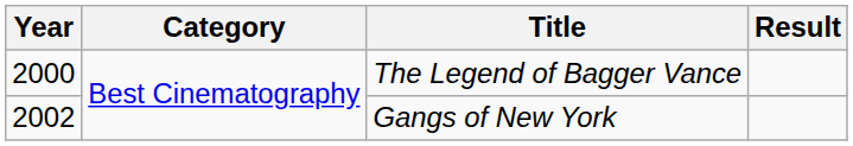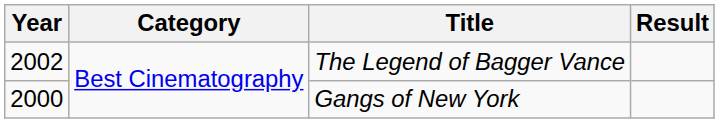The Legend of Bagger Vance | Year: 2000 -> 2002
Gangs of New York | Year: 2002 -> 2000
